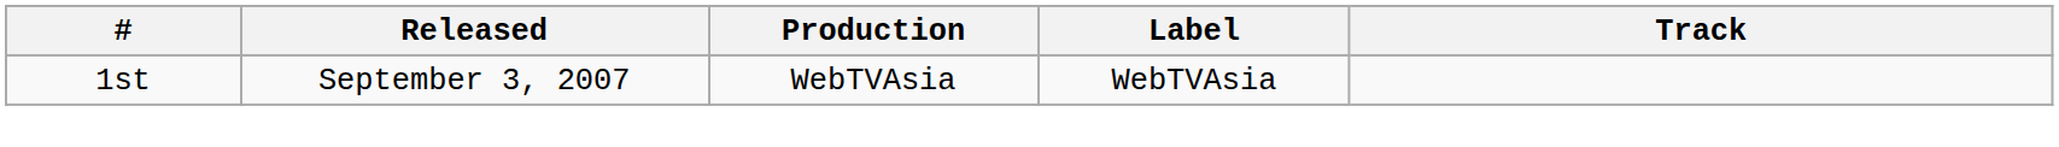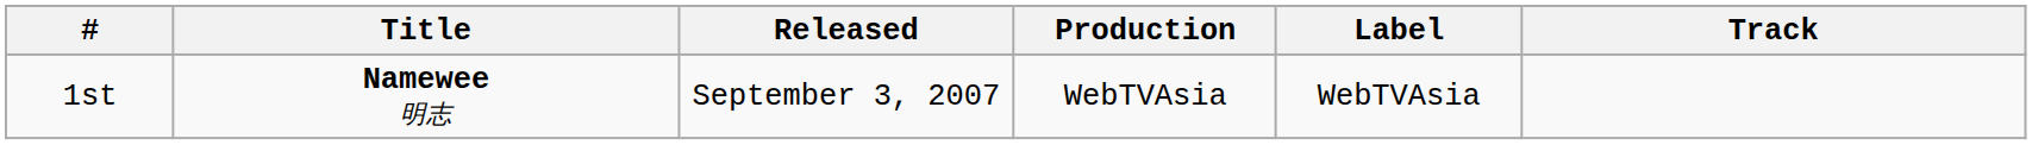+ column: Title | Namewee 明志
